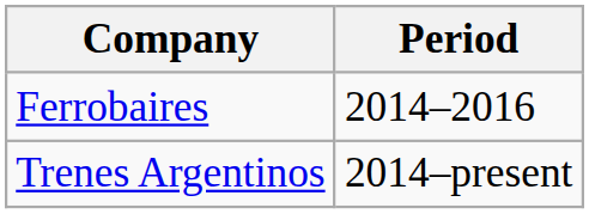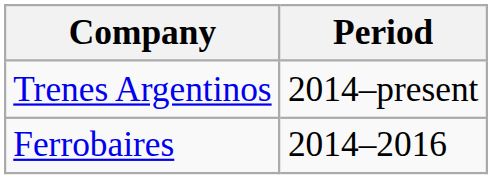rows swapped: Ferrobaires <-> Trenes Argentinos
